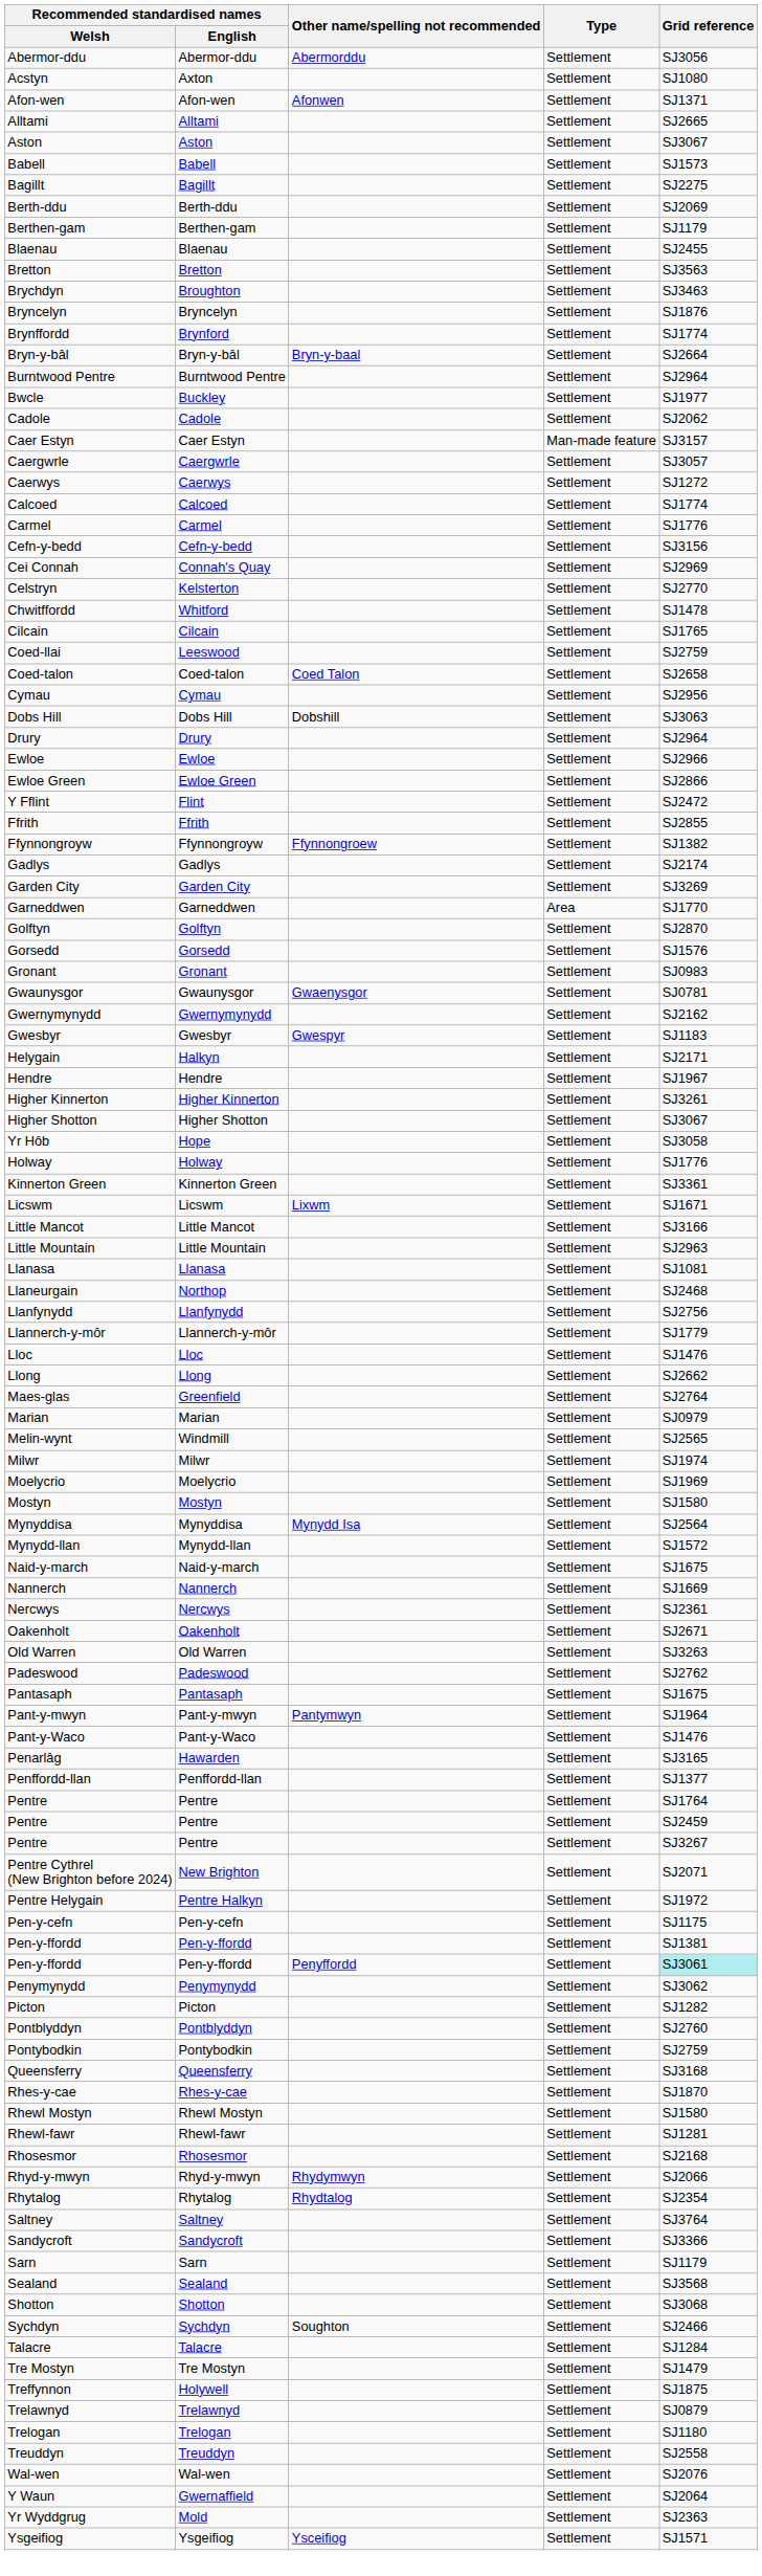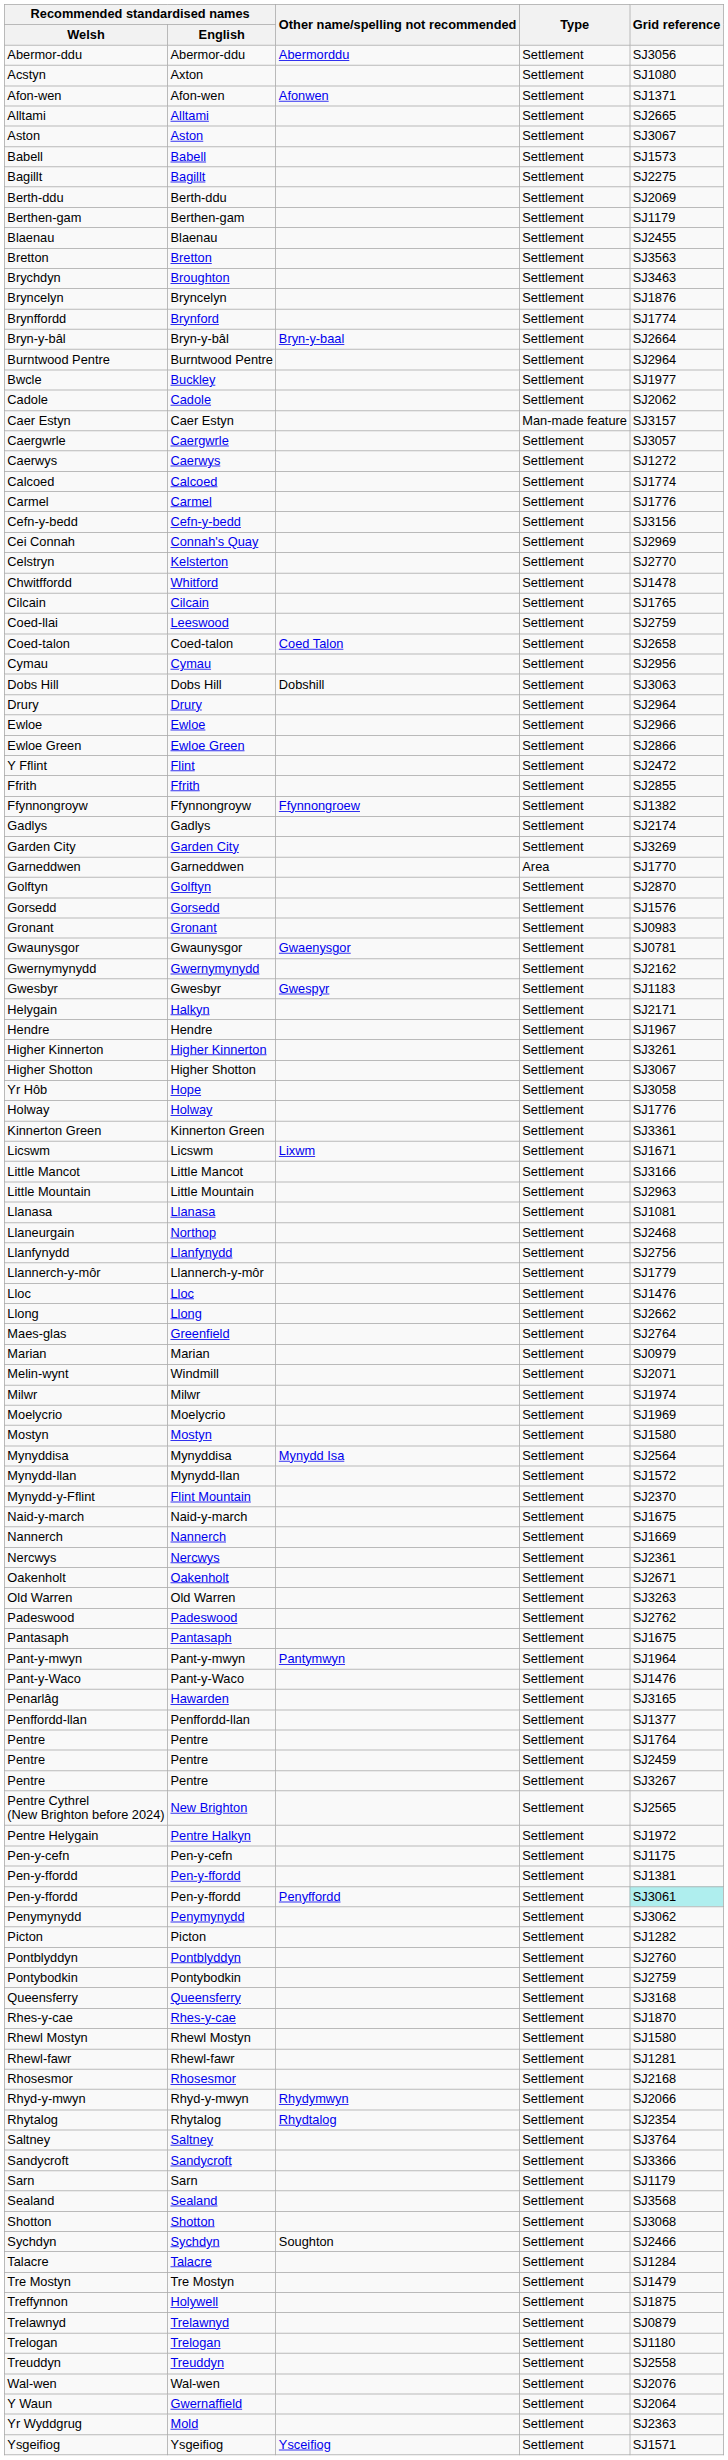Melin-wynt | Grid reference: SJ2565 -> SJ2071
+ row: Mynydd-y-Fflint | Flint Mountain | Settlement | SJ2370
Pentre Cythrel (New Brighton before 2024) | Grid reference: SJ2071 -> SJ2565
